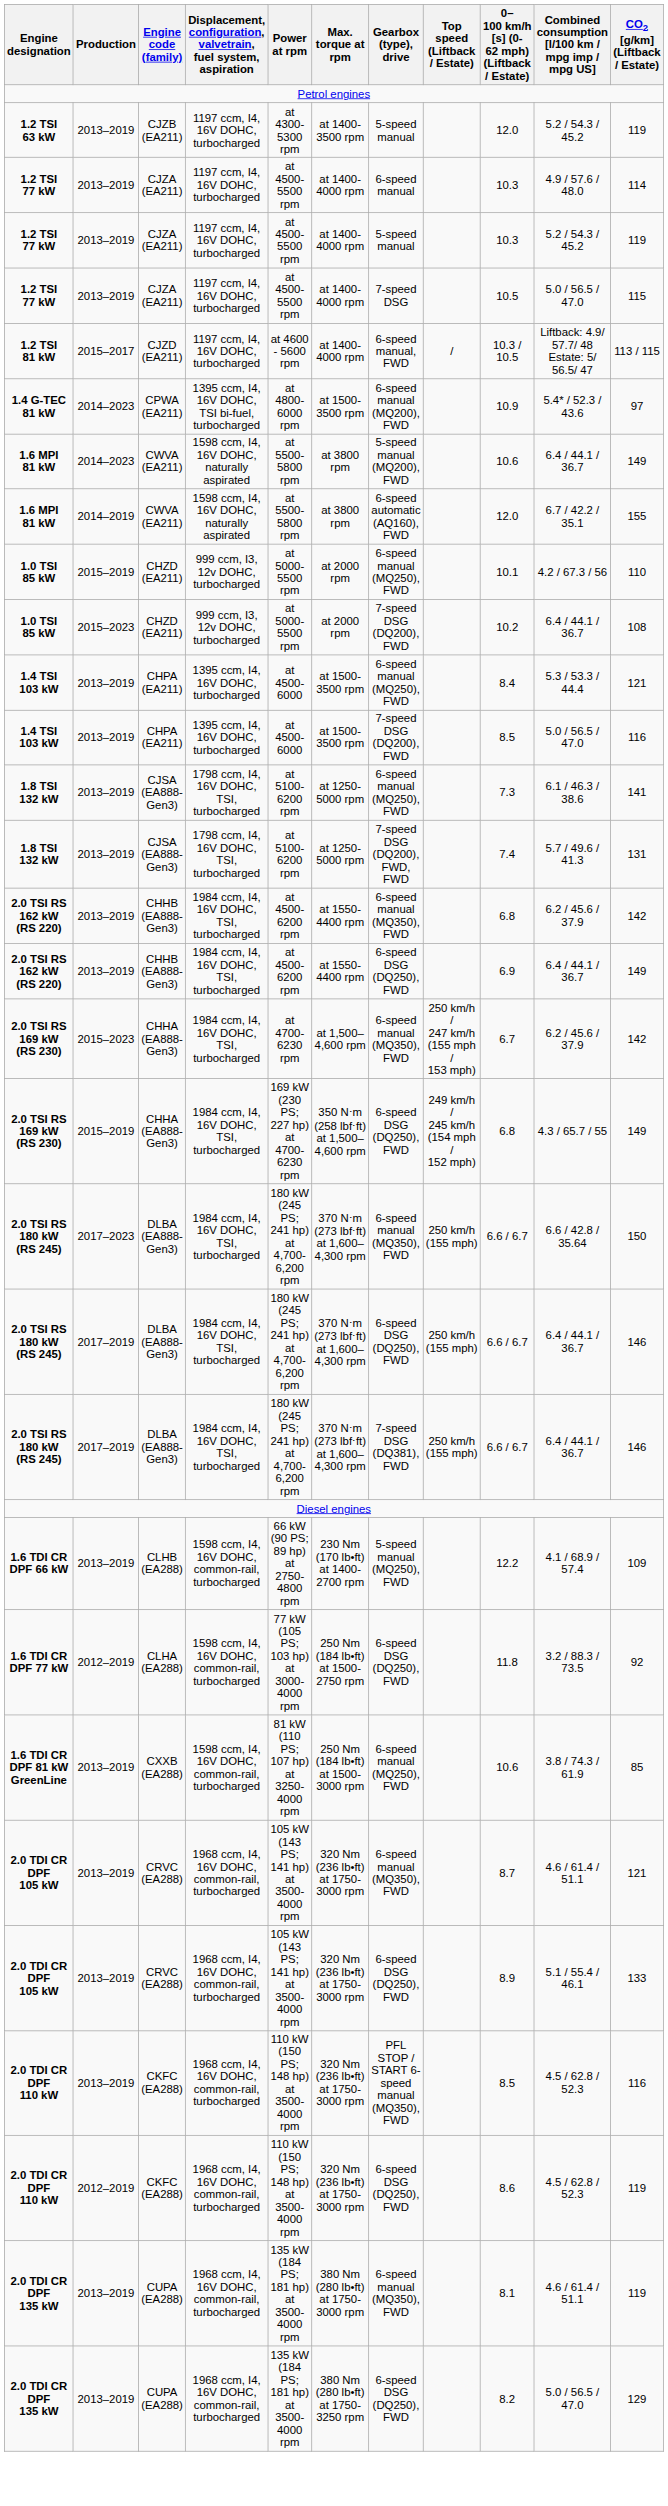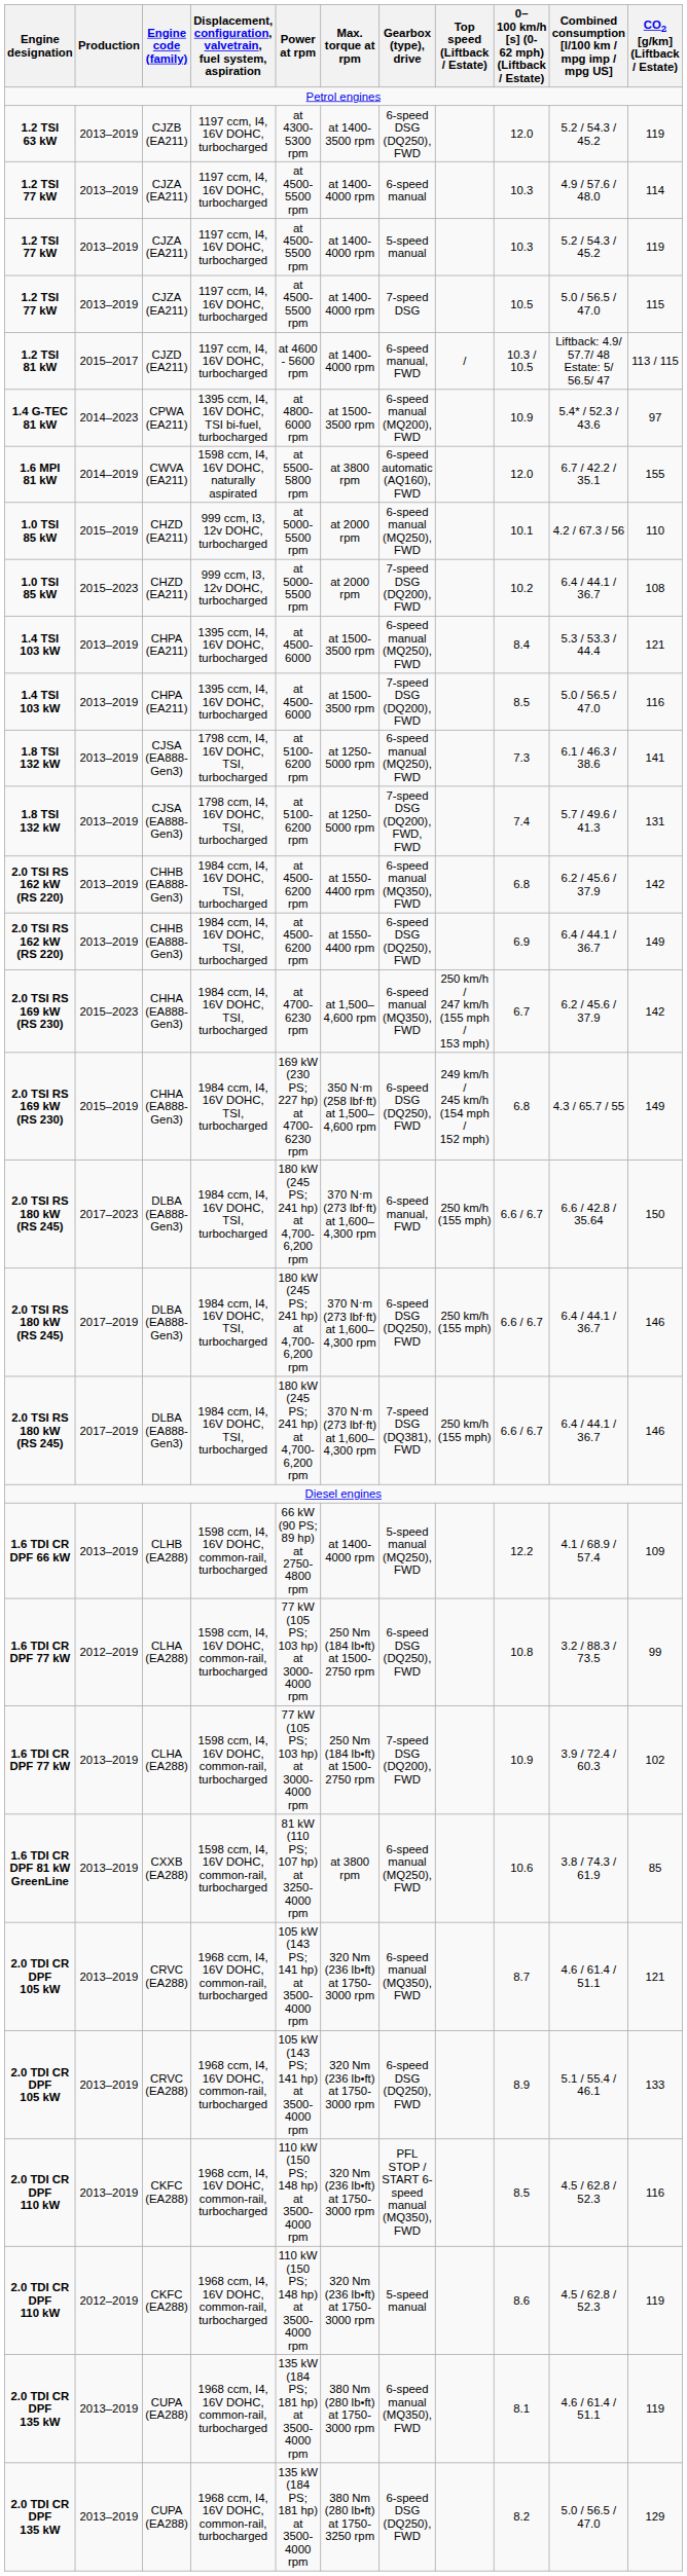1.2 TSI 63 kW | Gearbox (type), drive: 5-speed manual -> 6-speed DSG (DQ250), FWD
- row: 1.6 MPI 81 kW | 2014–2023 | CWVA (EA211) | 1598 ccm, I4, 16V DOHC, naturally aspirated | at 5500-5800 rpm | at 3800 rpm | 5-speed manual (MQ200), FWD | 10.6 | 6.4 / 44.1 / 36.7 | 149
2.0 TSI RS 180 kW (RS 245) / 2017–2023 | Gearbox (type), drive: 6-speed manual (MQ350), FWD -> 6-speed manual, FWD
1.6 TDI CR DPF 66 kW | Max. torque at rpm: 230 Nm (170 lb•ft) at 1400-2700 rpm -> at 1400-4000 rpm
1.6 TDI CR DPF 77 kW / 2012–2019 | 0–100 km/h [s] (0-62 mph) (Liftback / Estate): 11.8 -> 10.8
1.6 TDI CR DPF 77 kW / 2012–2019 | CO2 [g/km] (Liftback / Estate): 92 -> 99
+ row: 1.6 TDI CR DPF 77 kW | 2013–2019 | CLHA (EA288) | 1598 ccm, I4, 16V DOHC, common-rail, turbocharged | 77 kW (105 PS; 103 hp) at 3000-4000 rpm | 250 Nm (184 lb•ft) at 1500-2750 rpm | 7-speed DSG (DQ200), FWD | 10.9 | 3.9 / 72.4 / 60.3 | 102
1.6 TDI CR DPF 81 kW GreenLine | Max. torque at rpm: 250 Nm (184 lb•ft) at 1500-3000 rpm -> at 3800 rpm
2.0 TDI CR DPF 110 kW / 2012–2019 | Gearbox (type), drive: 6-speed DSG (DQ250), FWD -> 5-speed manual
